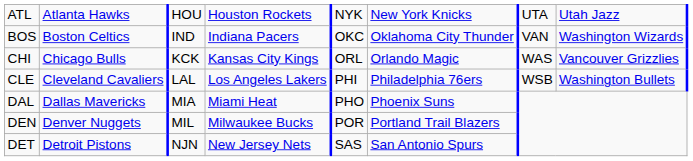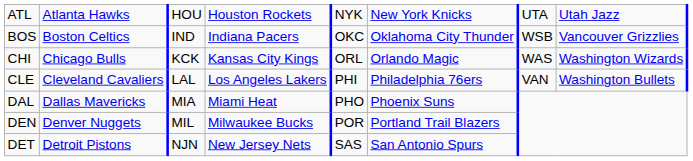BOS | column 7: VAN -> WSB
BOS | column 8: Washington Wizards -> Vancouver Grizzlies
CHI | column 8: Vancouver Grizzlies -> Washington Wizards
CLE | column 7: WSB -> VAN
